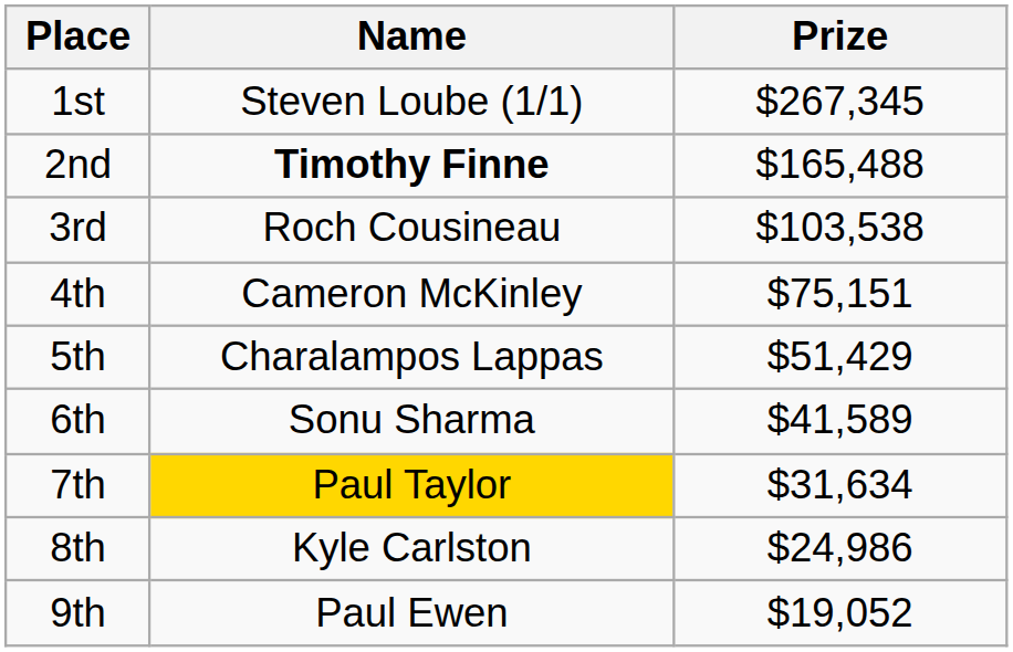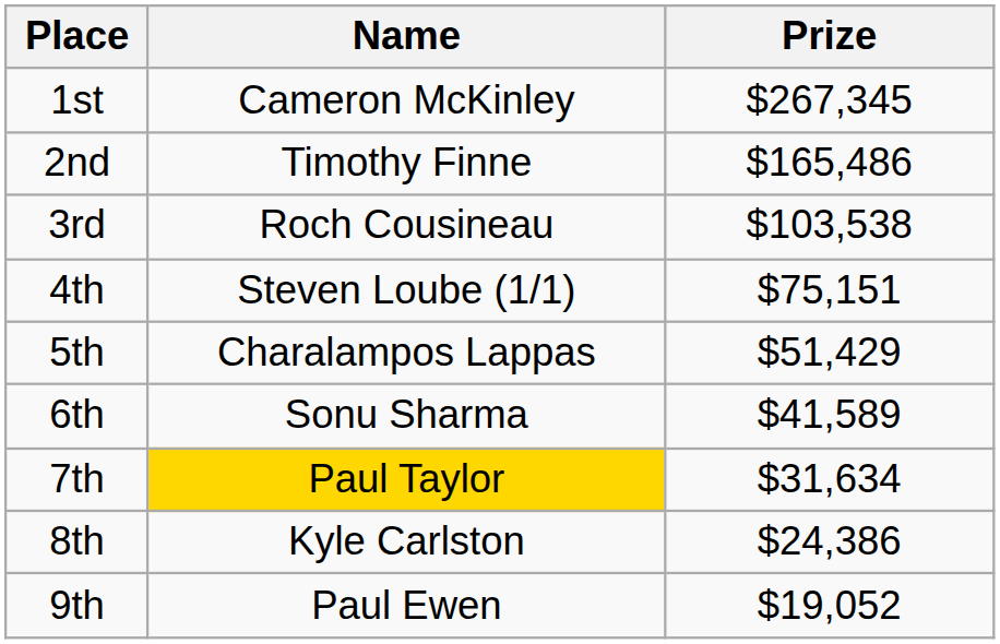1st | Name: Steven Loube (1/1) -> Cameron McKinley
2nd | Name: bold -> normal
2nd | Prize: $165,488 -> $165,486
4th | Name: Cameron McKinley -> Steven Loube (1/1)
8th | Prize: $24,986 -> $24,386
